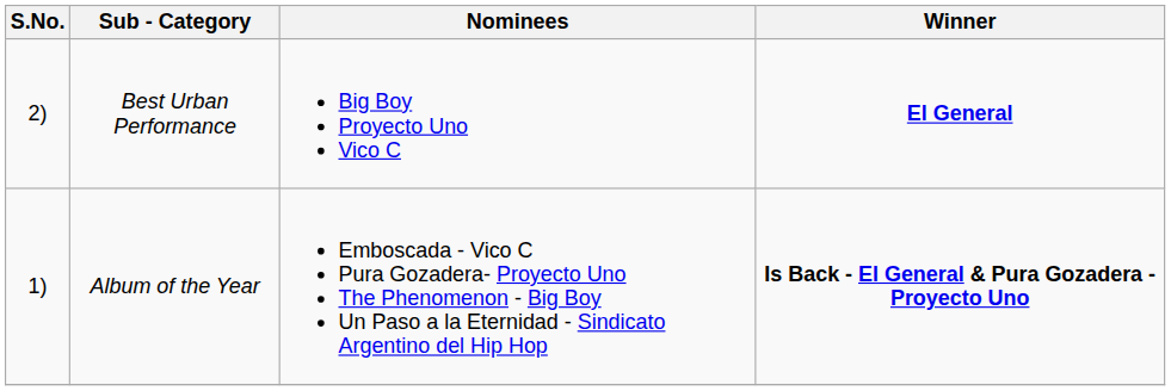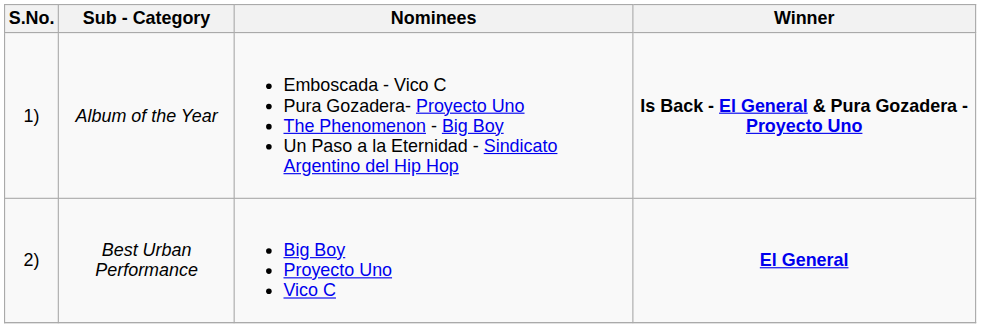rows swapped: Album of the Year <-> Best Urban Performance
